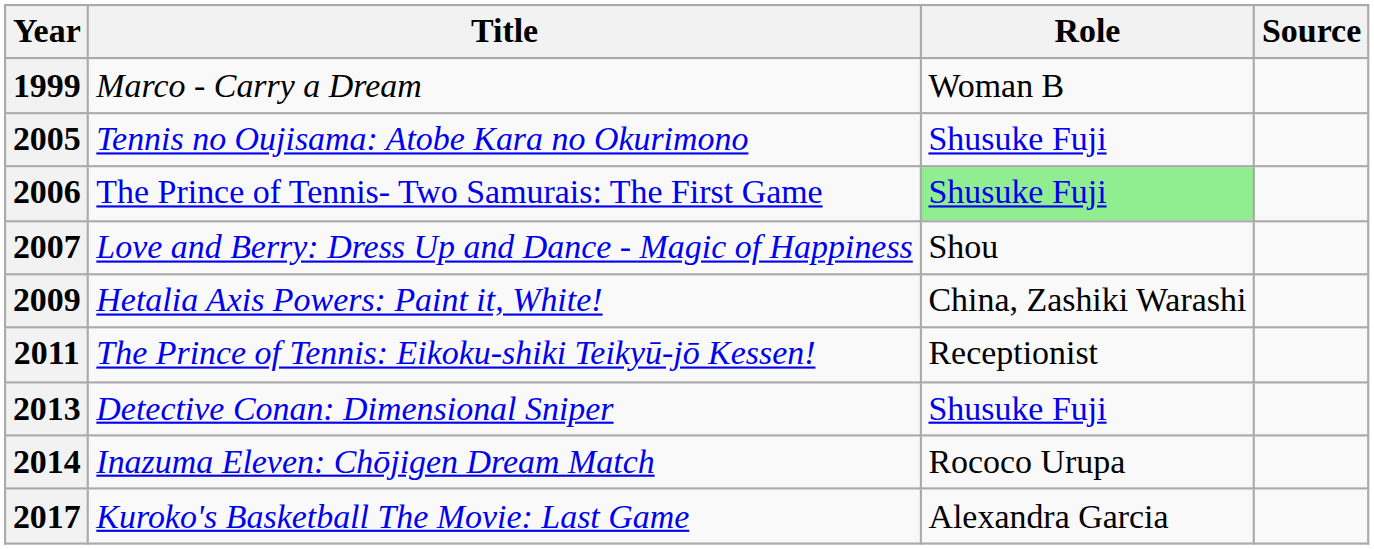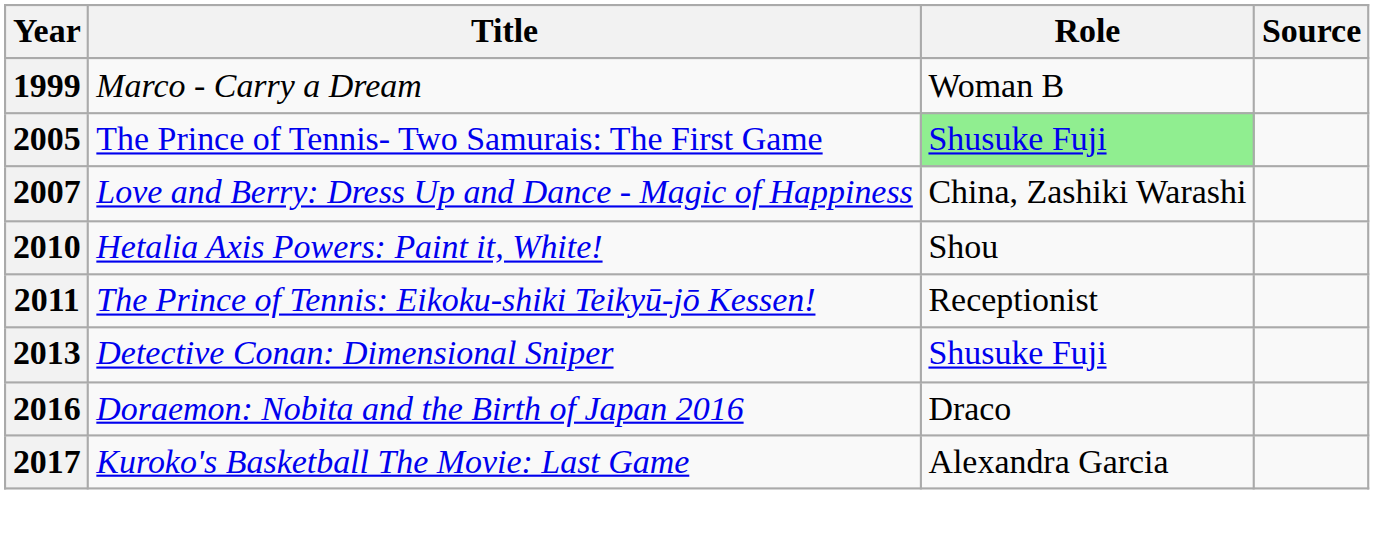- row: 2005 | Tennis no Oujisama: Atobe Kara no Okurimono | Shusuke Fuji
The Prince of Tennis- Two Samurais: The First Game | Year: 2006 -> 2005
Love and Berry: Dress Up and Dance - Magic of Happiness | Role: Shou -> China, Zashiki Warashi
Hetalia Axis Powers: Paint it, White! | Year: 2009 -> 2010
Hetalia Axis Powers: Paint it, White! | Role: China, Zashiki Warashi -> Shou
- row: 2014 | Inazuma Eleven: Chōjigen Dream Match | Rococo Urupa
+ row: 2016 | Doraemon: Nobita and the Birth of Japan 2016 | Draco
